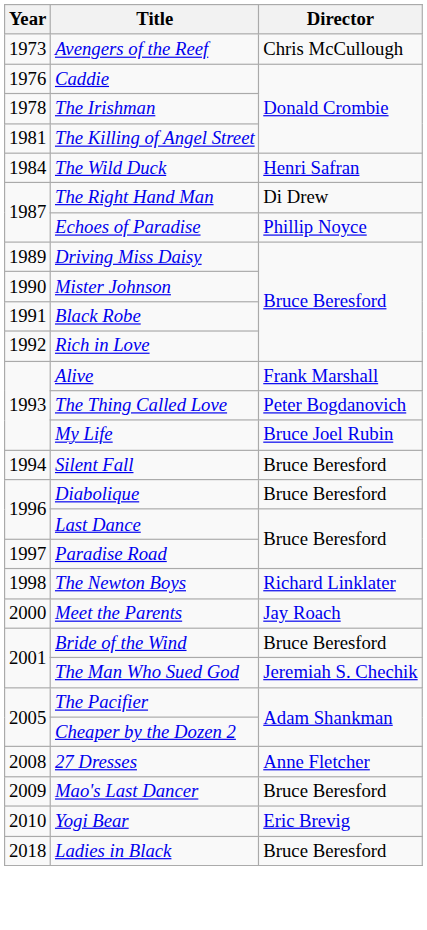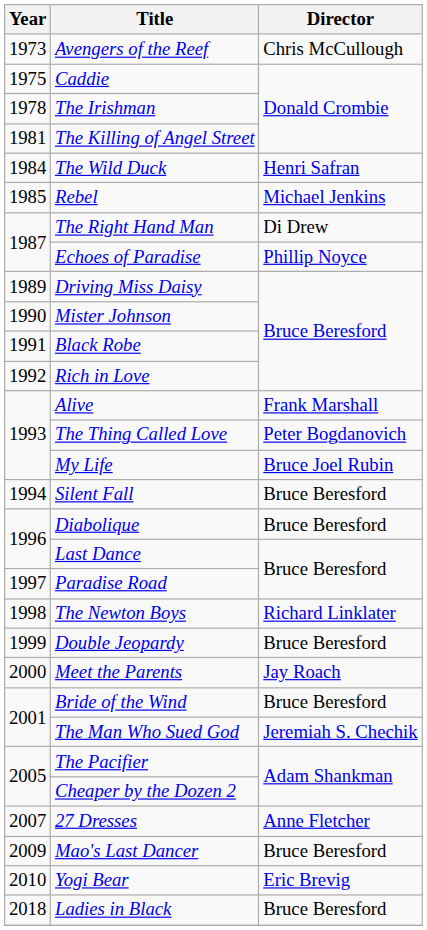Caddie | Year: 1976 -> 1975
+ row: 1985 | Rebel | Michael Jenkins
+ row: 1999 | Double Jeopardy | Bruce Beresford
27 Dresses | Year: 2008 -> 2007
